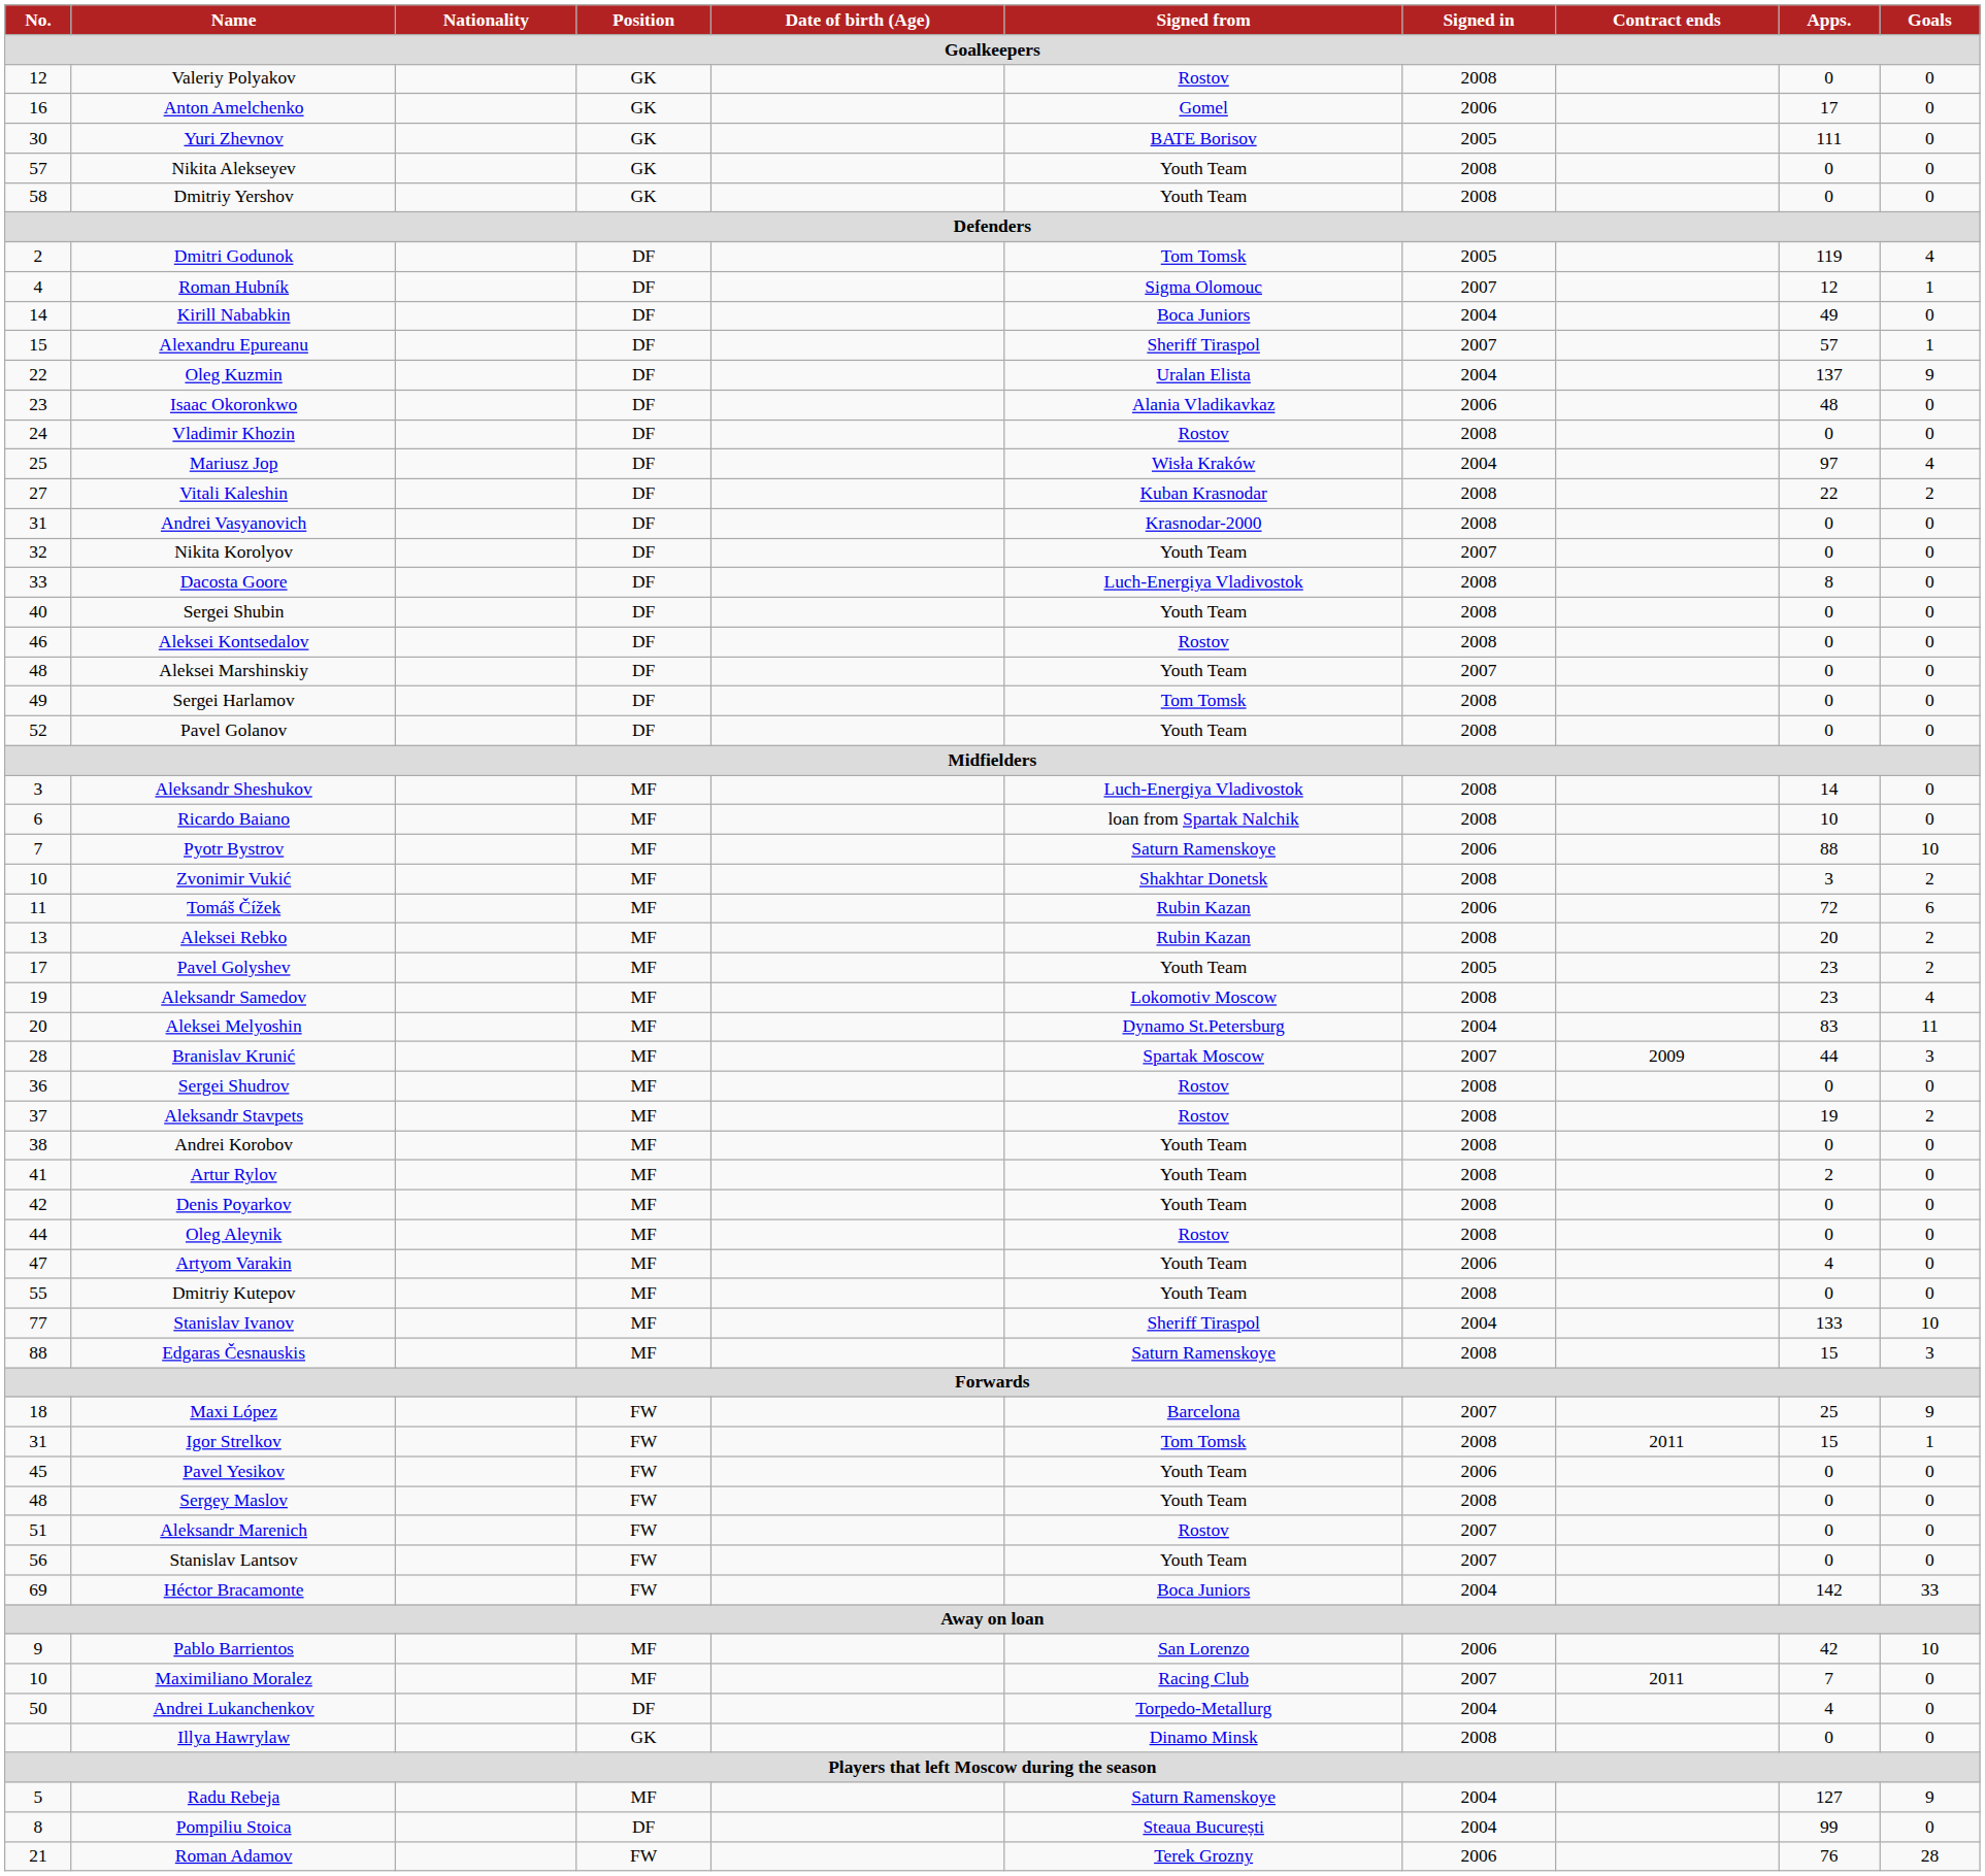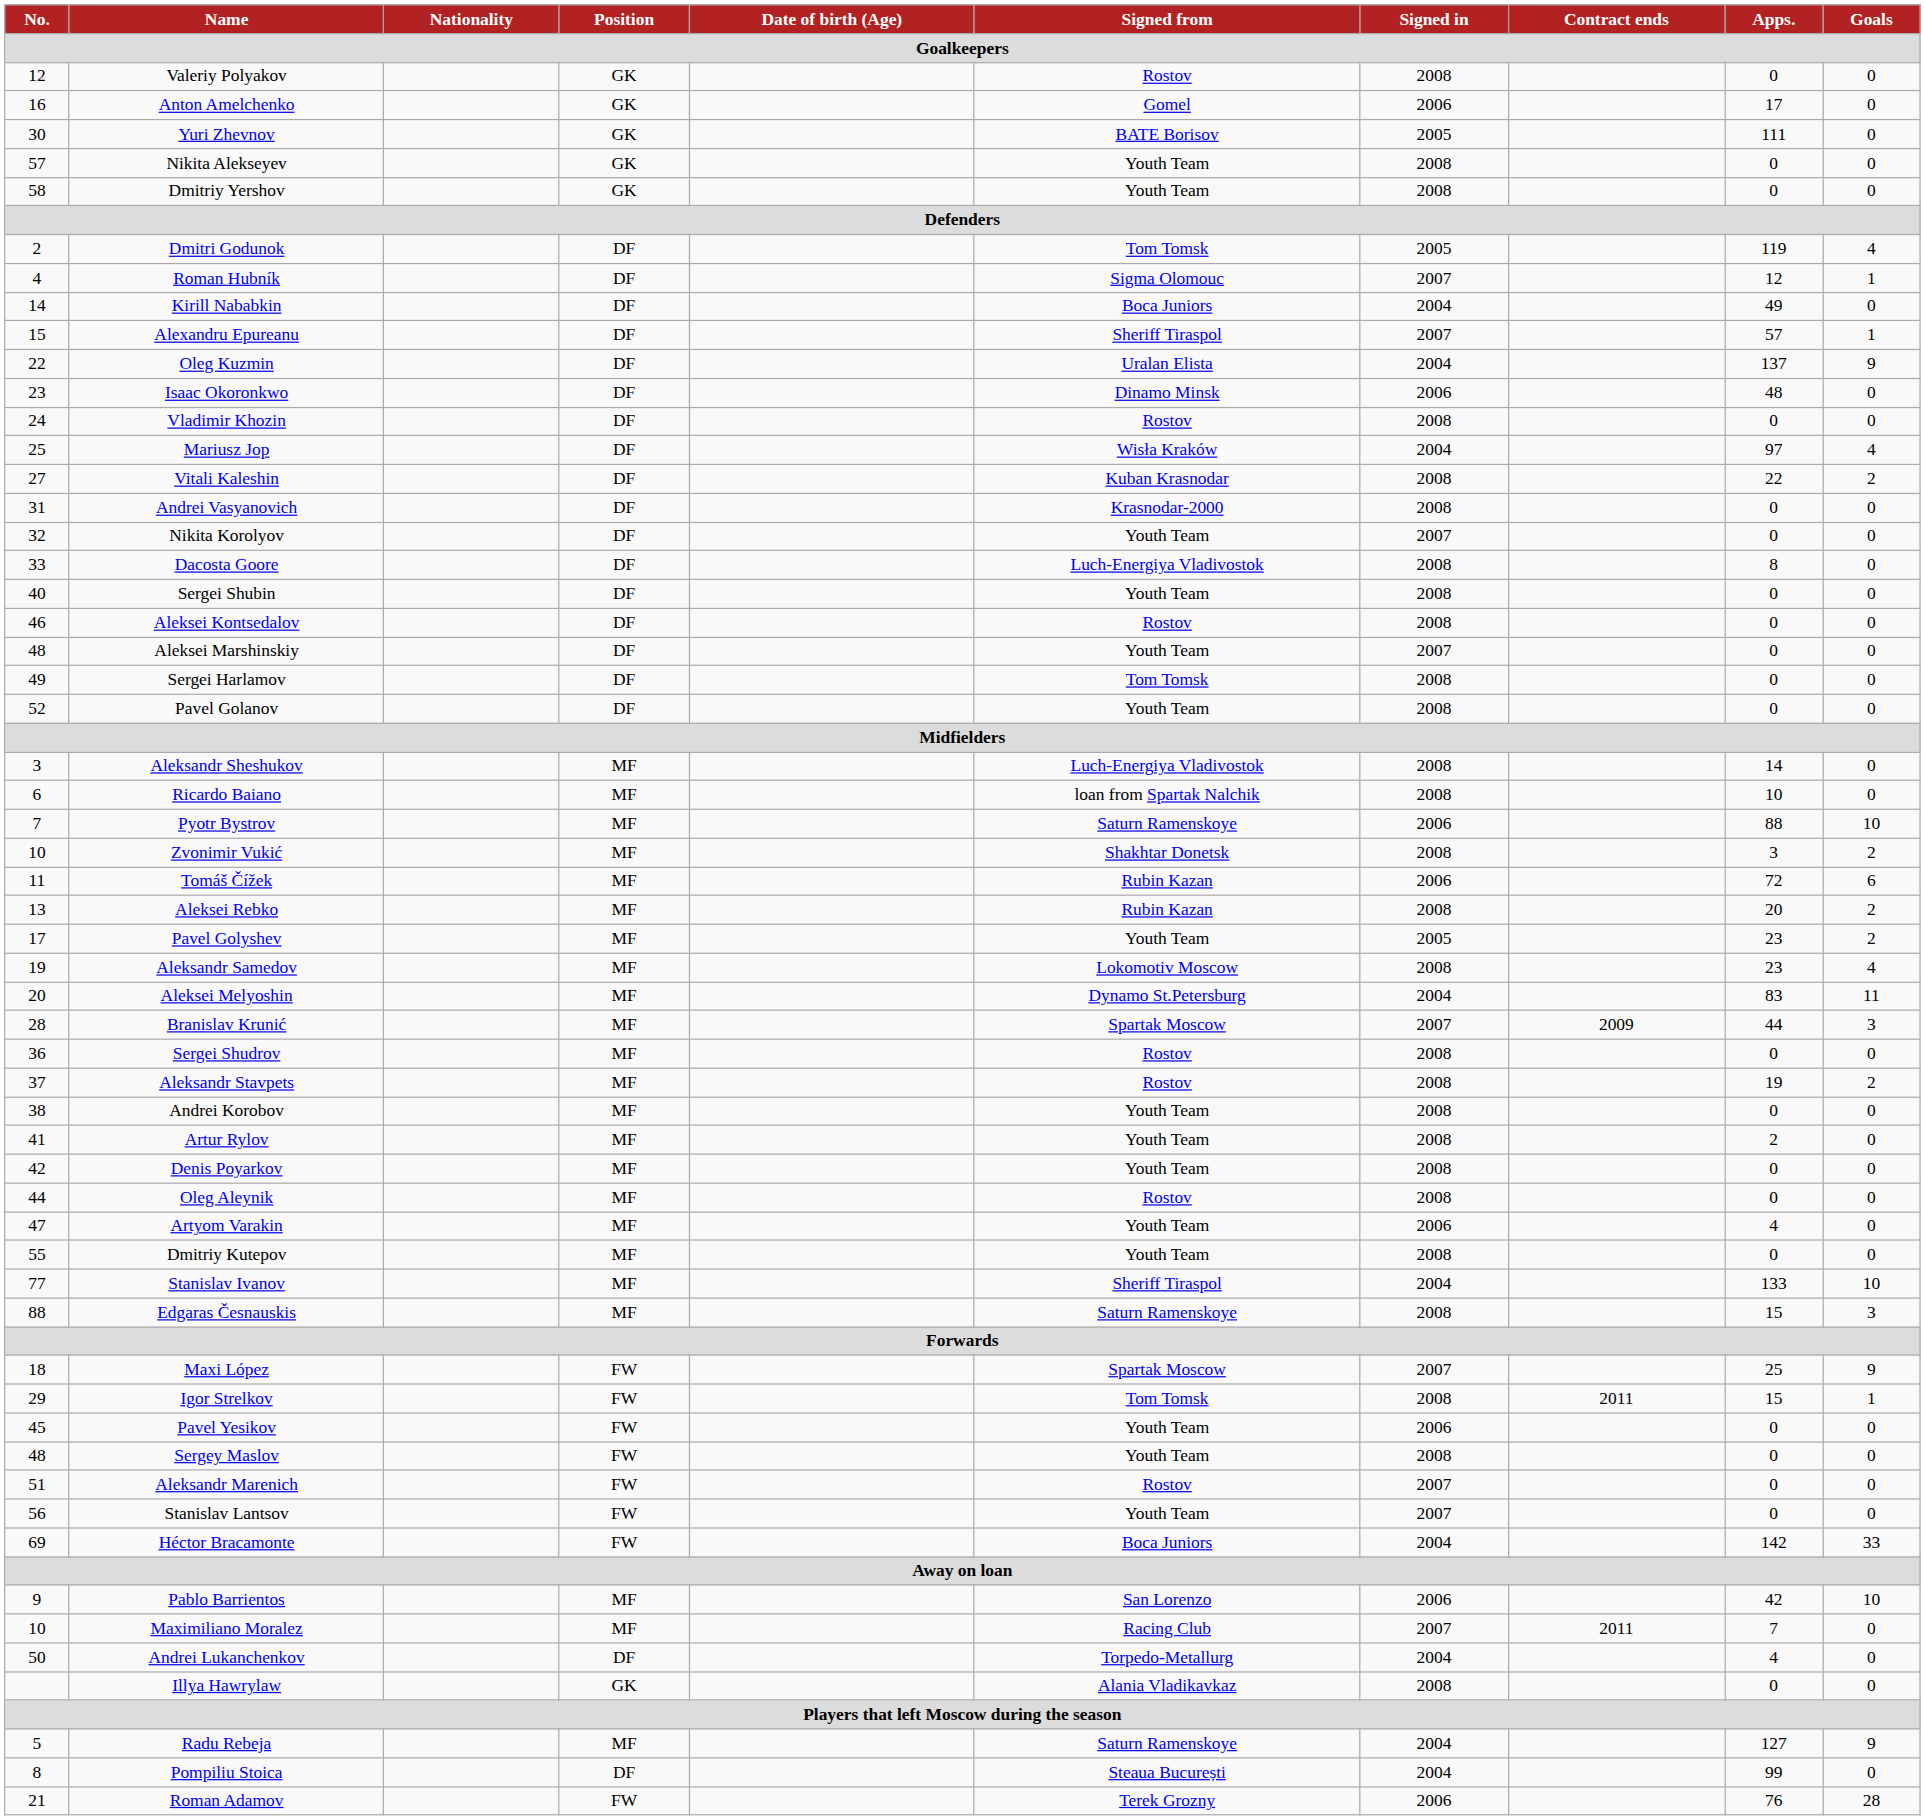Isaac Okoronkwo | Signed from: Alania Vladikavkaz -> Dinamo Minsk
Maxi López | Signed from: Barcelona -> Spartak Moscow
Igor Strelkov | No.: 31 -> 29
Illya Hawrylaw | Signed from: Dinamo Minsk -> Alania Vladikavkaz
